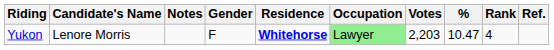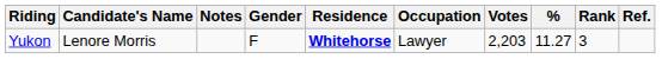Yukon | Occupation: lightgreen background -> no background
Yukon | %: 10.47 -> 11.27
Yukon | Rank: 4 -> 3
